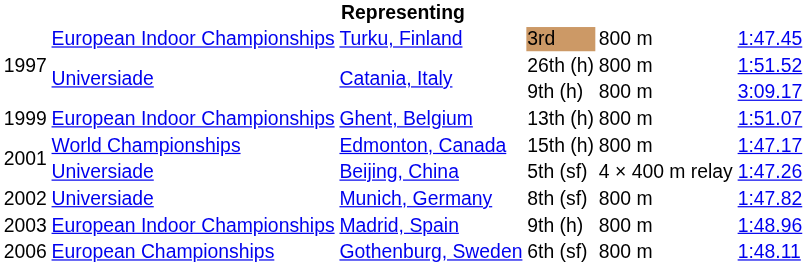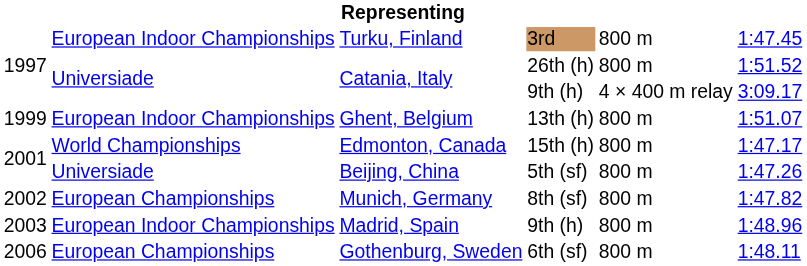Catania, Italy / 9th (h) | column 5: 800 m -> 4 × 400 m relay
Beijing, China | column 5: 4 × 400 m relay -> 800 m
Munich, Germany | column 2: Universiade -> European Championships
